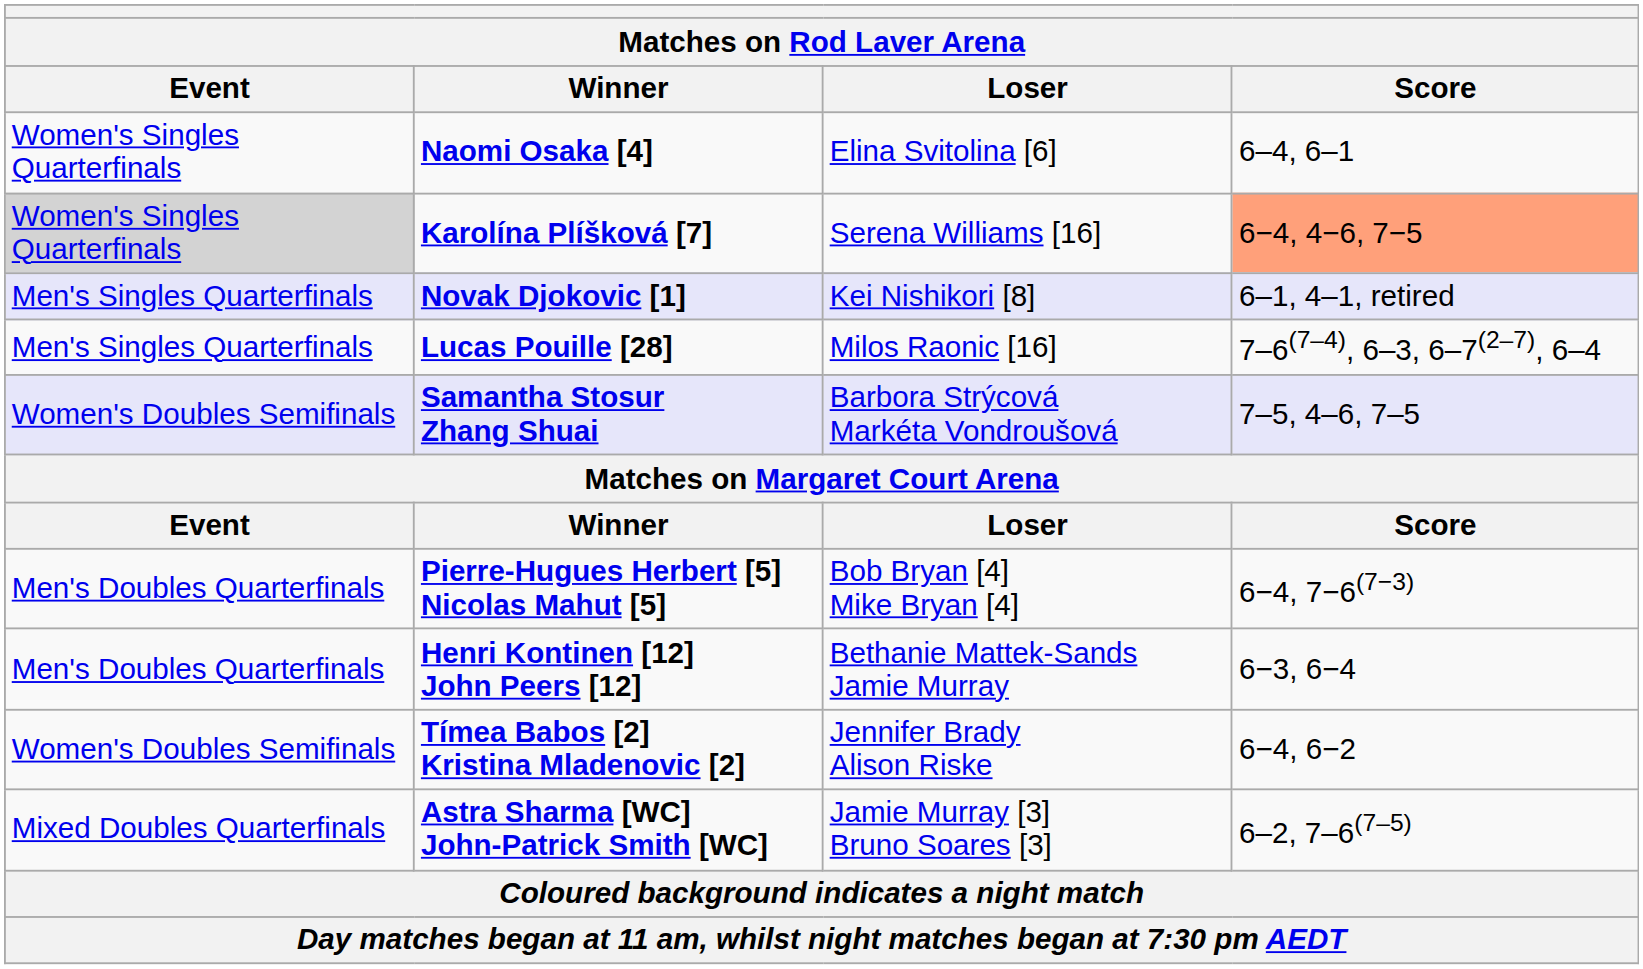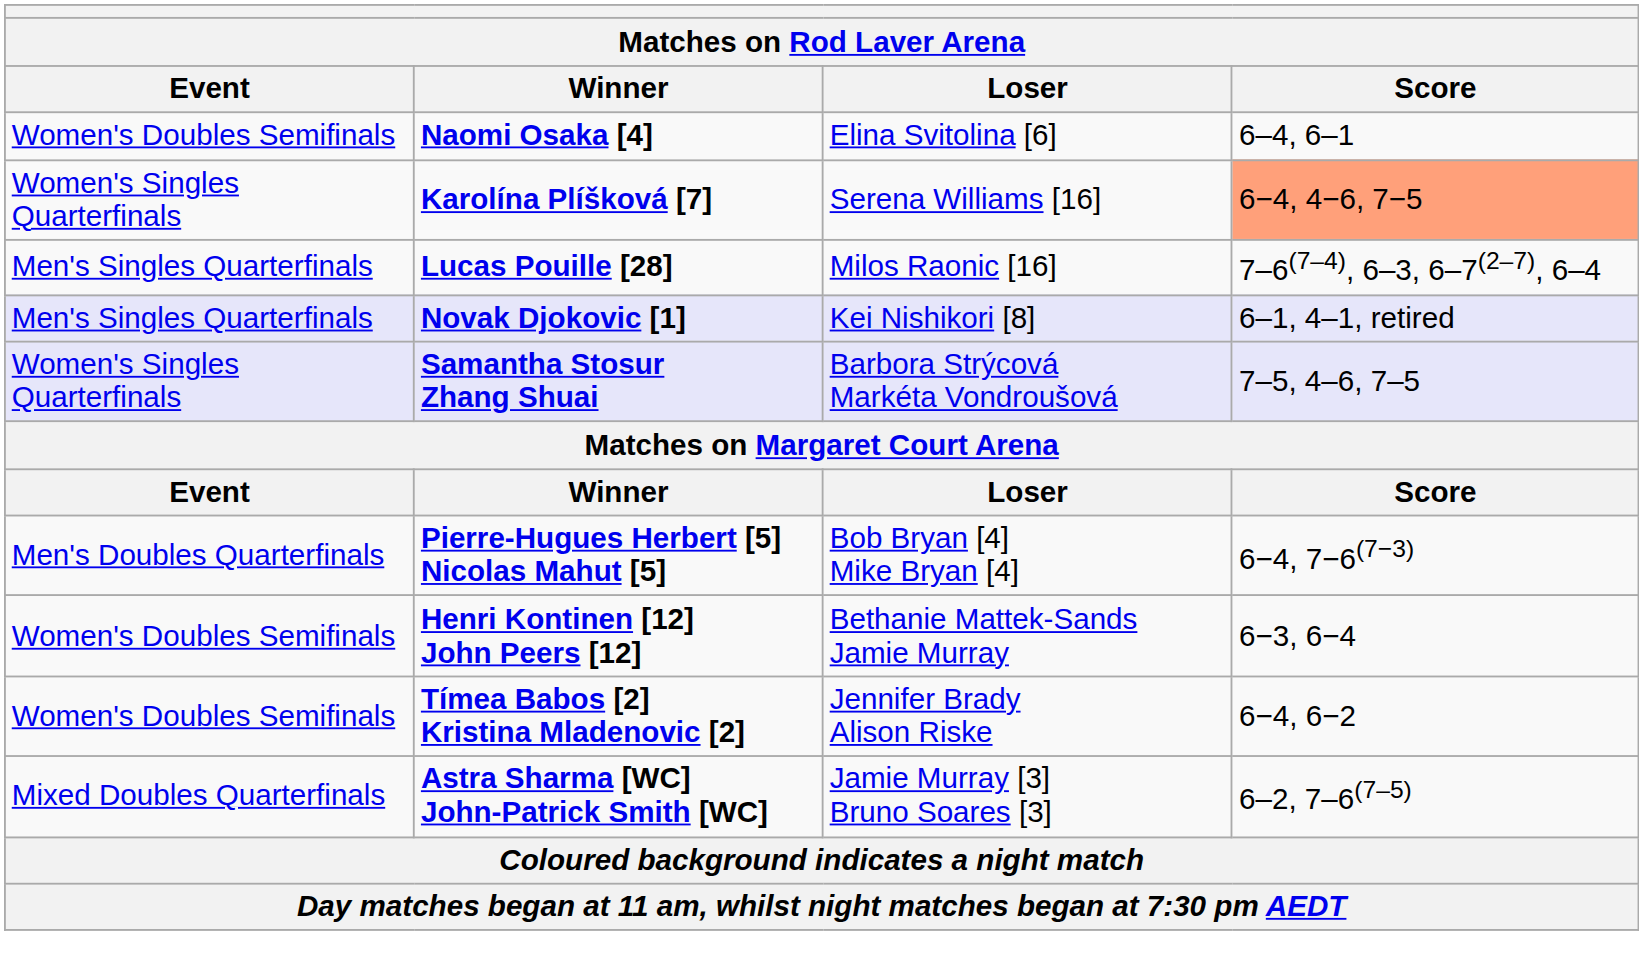Naomi Osaka [4] | Event: Women's Singles Quarterfinals -> Women's Doubles Semifinals
Karolína Plíšková [7] | Event: lightgrey background -> no background
rows swapped: Lucas Pouille [28] <-> Novak Djokovic [1]
Samantha Stosur Zhang Shuai | Event: Women's Doubles Semifinals -> Women's Singles Quarterfinals
Henri Kontinen [12] John Peers [12] | Event: Men's Doubles Quarterfinals -> Women's Doubles Semifinals
